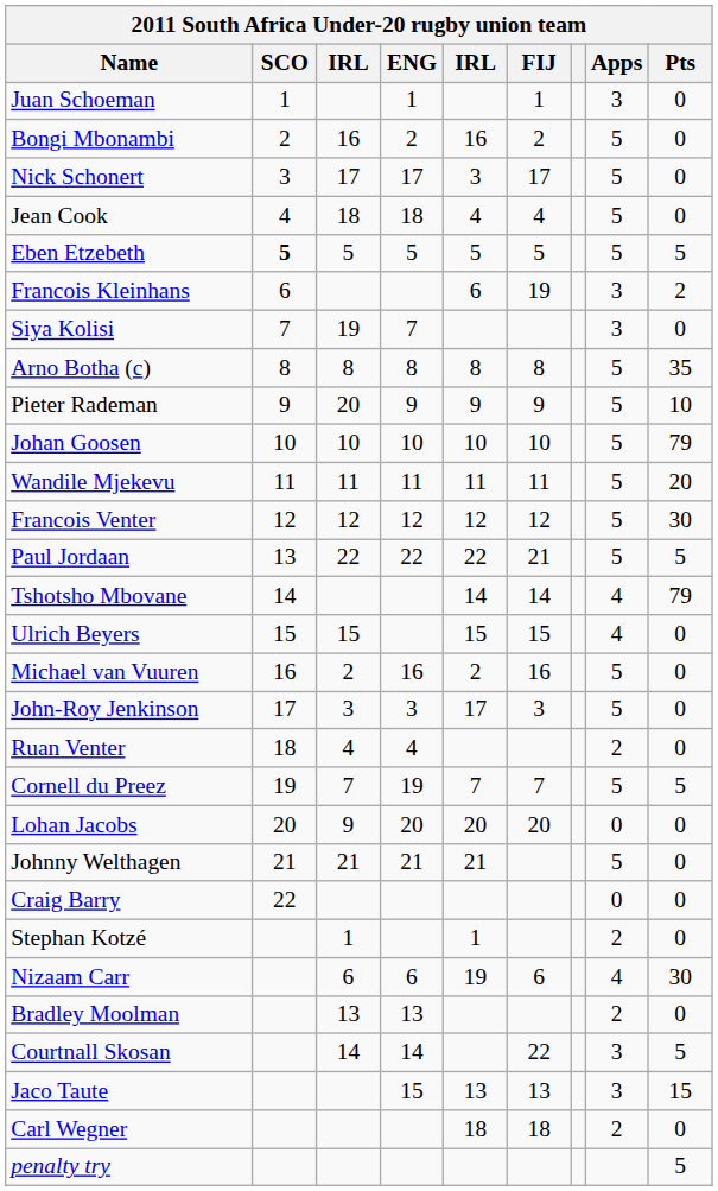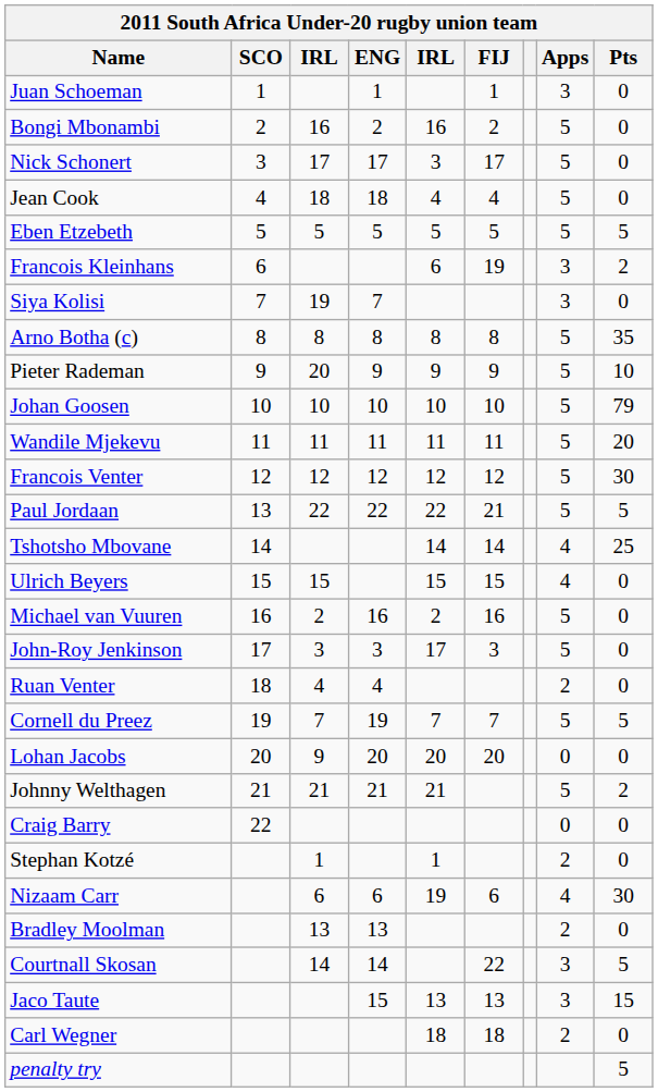Eben Etzebeth | SCO: bold -> normal
Tshotsho Mbovane | Pts: 79 -> 25
Johnny Welthagen | Pts: 0 -> 2
